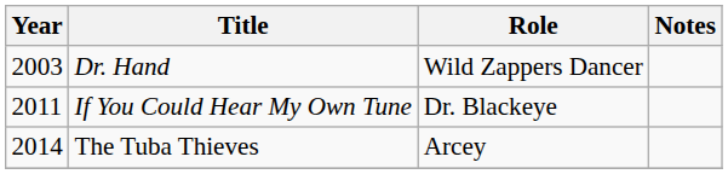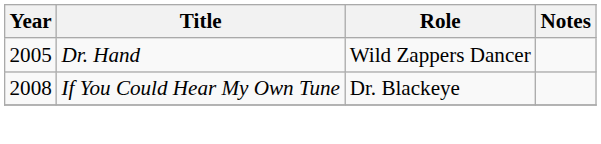Dr. Hand | Year: 2003 -> 2005
If You Could Hear My Own Tune | Year: 2011 -> 2008
- row: 2014 | The Tuba Thieves | Arcey
